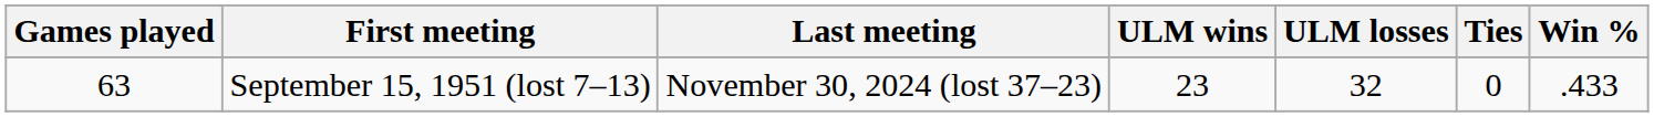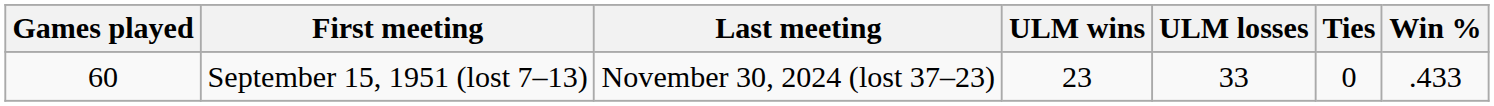September 15, 1951 (lost 7–13) | Games played: 63 -> 60
September 15, 1951 (lost 7–13) | ULM losses: 32 -> 33
